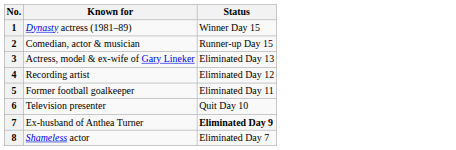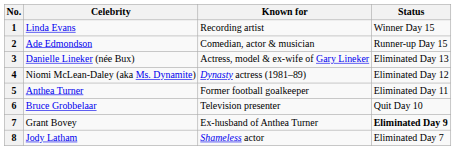+ column: Celebrity | Linda Evans | Ade Edmondson | Danielle Lineker (née Bux) | Niomi McLean-Daley (aka Ms. Dynamite) | Anthea Turner | Bruce Grobbelaar | Grant Bovey | Jody Latham
1 | Known for: Dynasty actress (1981–89) -> Recording artist
4 | Known for: Recording artist -> Dynasty actress (1981–89)
